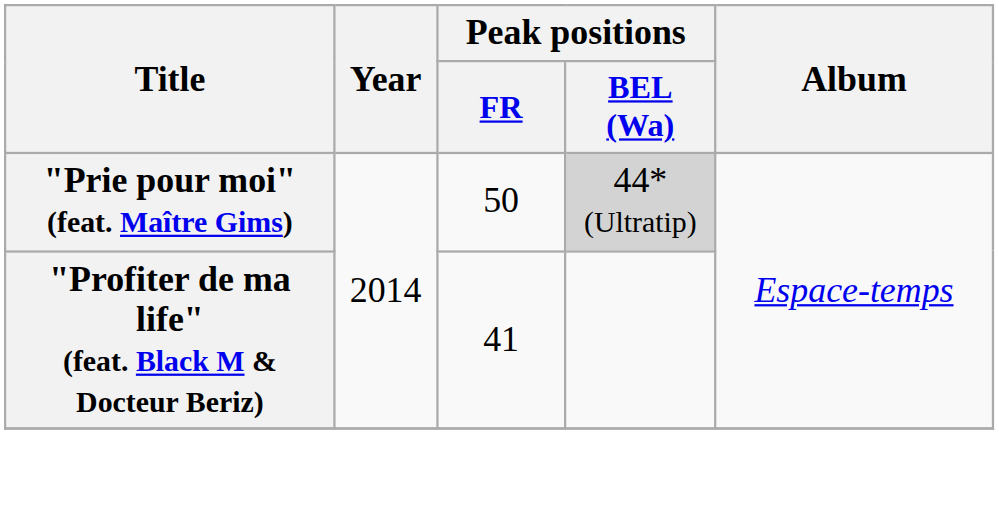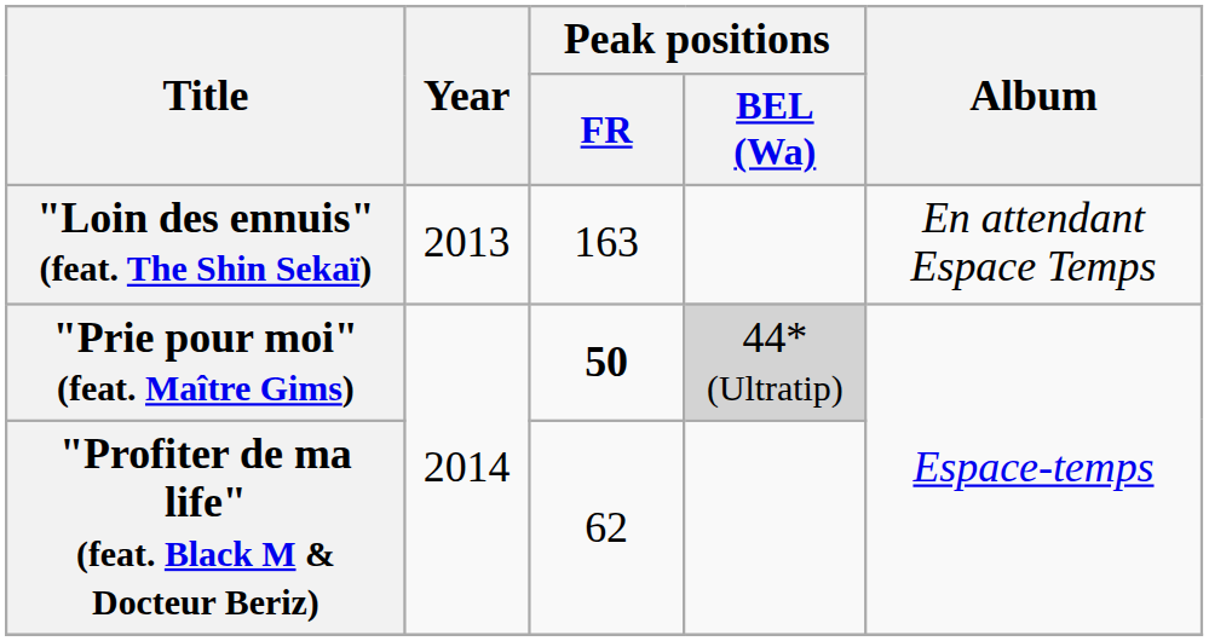+ row: "Loin des ennuis" (feat. The Shin Sekaï) | 2013 | 163 | En attendant Espace Temps
"Prie pour moi" (feat. Maître Gims) | Peak positions / FR: normal -> bold
"Profiter de ma life" (feat. Black M & Docteur Beriz) | Peak positions / FR: 41 -> 62
